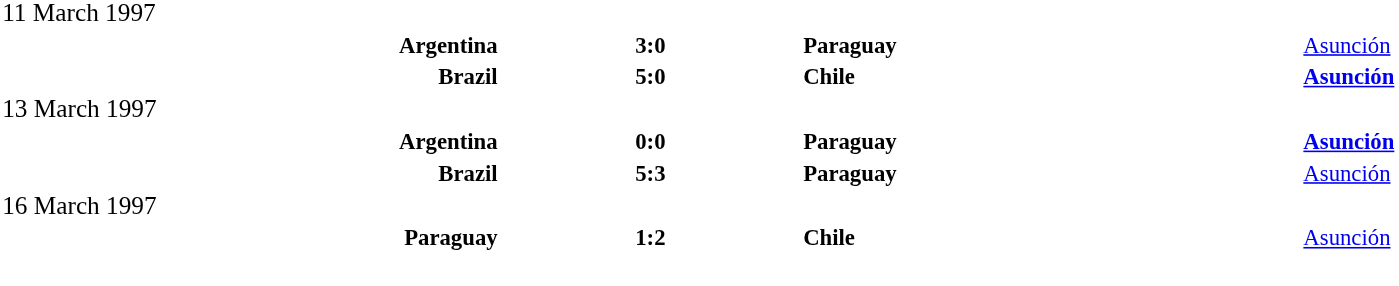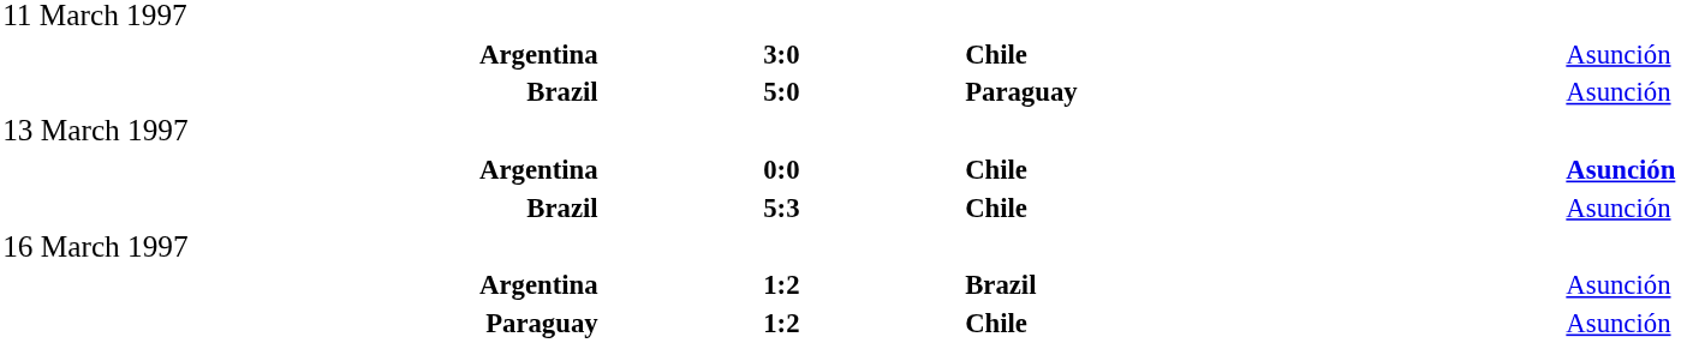Argentina / 3:0 | column 3: Paraguay -> Chile
Brazil / 5:0 | column 3: Chile -> Paraguay
Brazil / 5:0 | column 4: bold -> normal
Argentina / 0:0 | column 3: Paraguay -> Chile
Brazil / 5:3 | column 3: Paraguay -> Chile
+ row: Argentina | 1:2 | Brazil | Asunción
